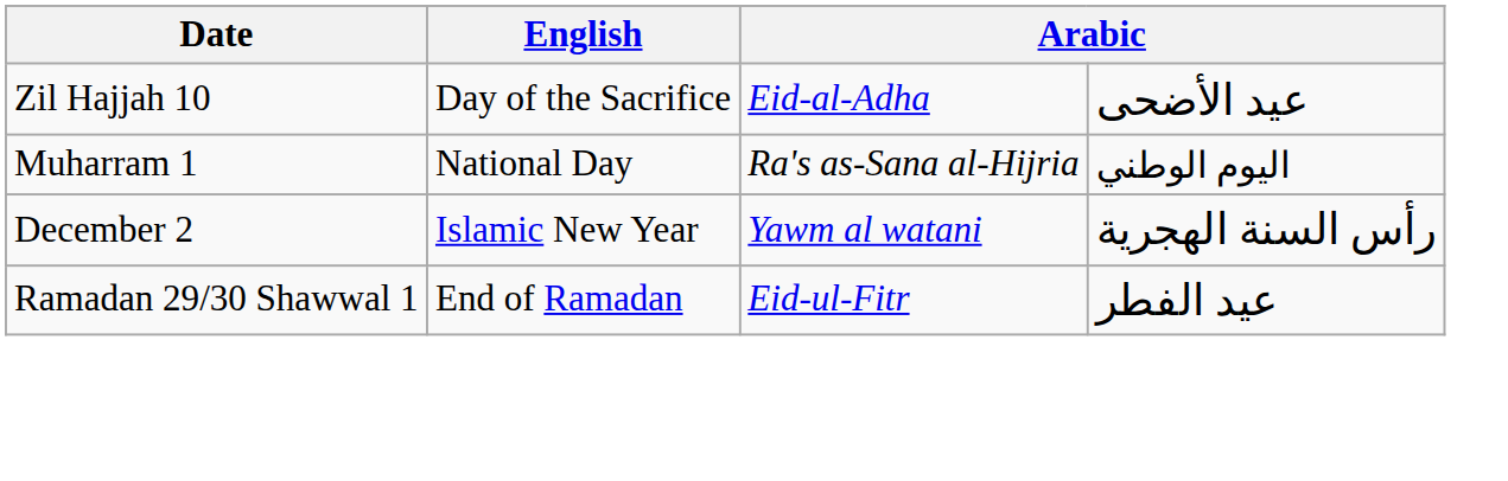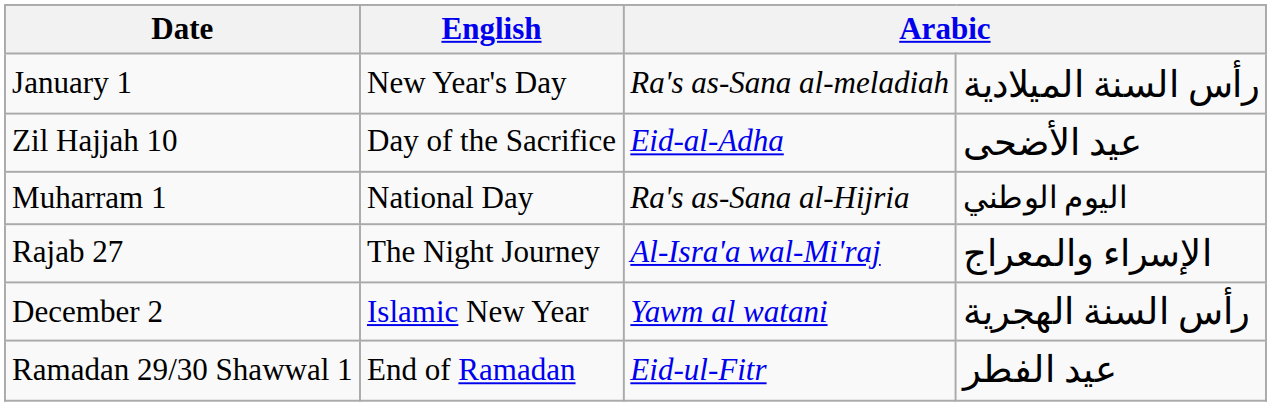+ row: January 1 | New Year's Day | Ra's as-Sana al-meladiah | رأس السنة الميلادية
+ row: Rajab 27 | The Night Journey | Al-Isra'a wal-Mi'raj | الإسراء والمعراج
